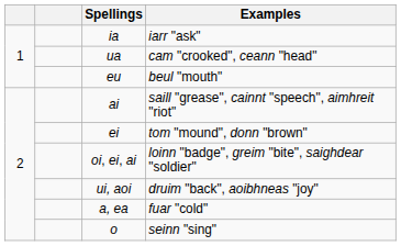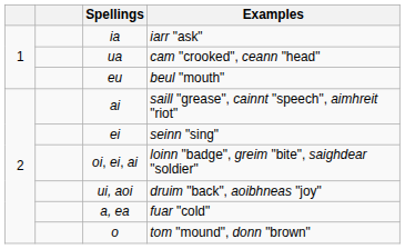ei | Examples: tom "mound", donn "brown" -> seinn "sing"
o | Examples: seinn "sing" -> tom "mound", donn "brown"
